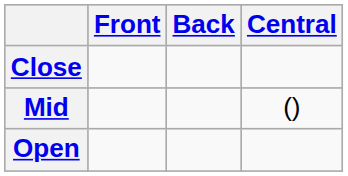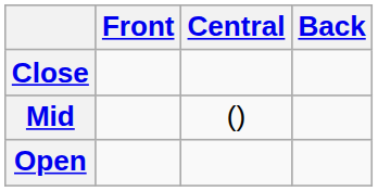columns swapped: Central <-> Back
